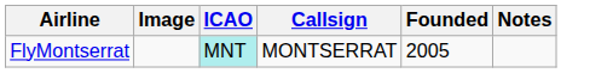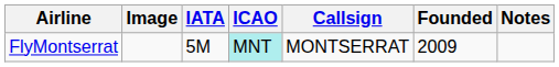+ column: IATA | 5M
FlyMontserrat | Founded: 2005 -> 2009
